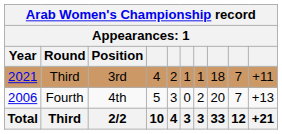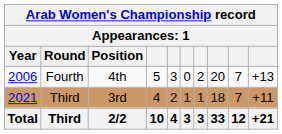rows swapped: Fourth <-> Third / 3rd
